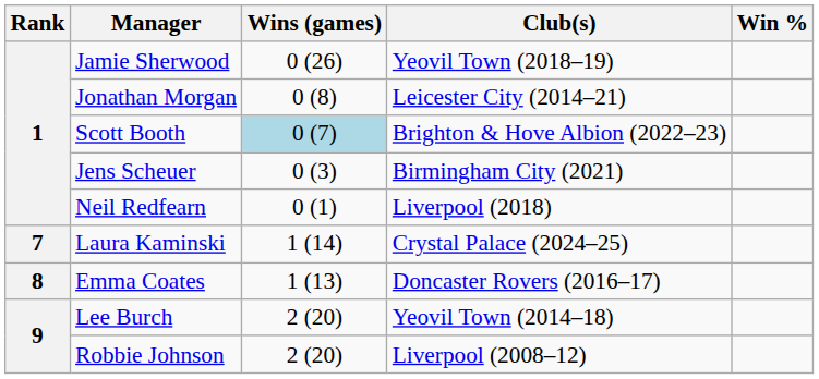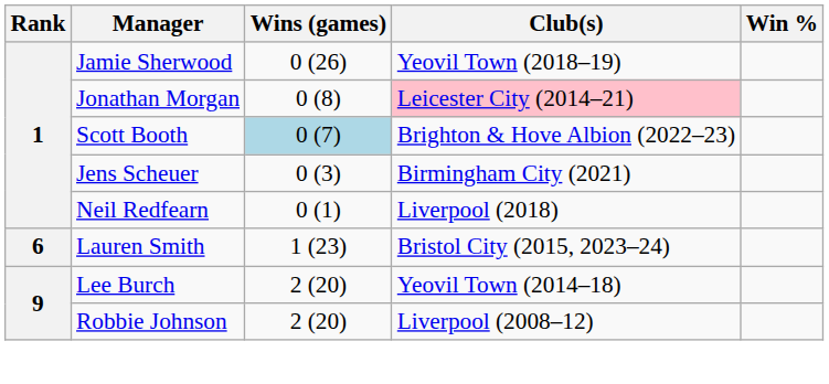Jonathan Morgan | Club(s): no background -> pink background
+ row: 6 | Lauren Smith | 1 (23) | Bristol City (2015, 2023–24)
- row: 7 | Laura Kaminski | 1 (14) | Crystal Palace (2024–25)
- row: 8 | Emma Coates | 1 (13) | Doncaster Rovers (2016–17)
